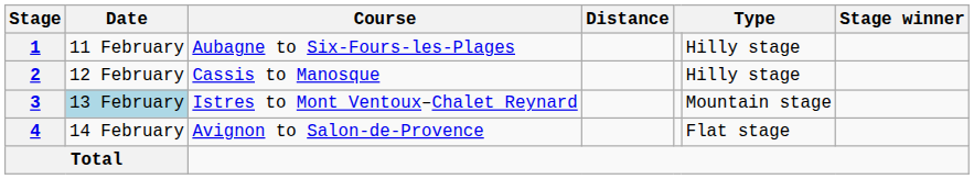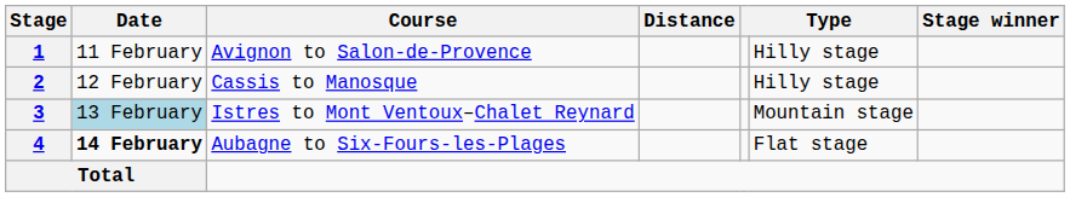1 | Course: Aubagne to Six-Fours-les-Plages -> Avignon to Salon-de-Provence
4 | Date: normal -> bold
4 | Course: Avignon to Salon-de-Provence -> Aubagne to Six-Fours-les-Plages
